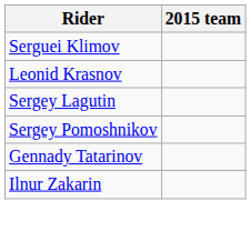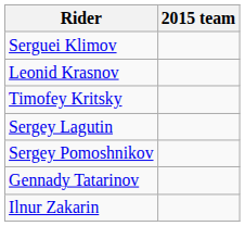+ row: Timofey Kritsky
